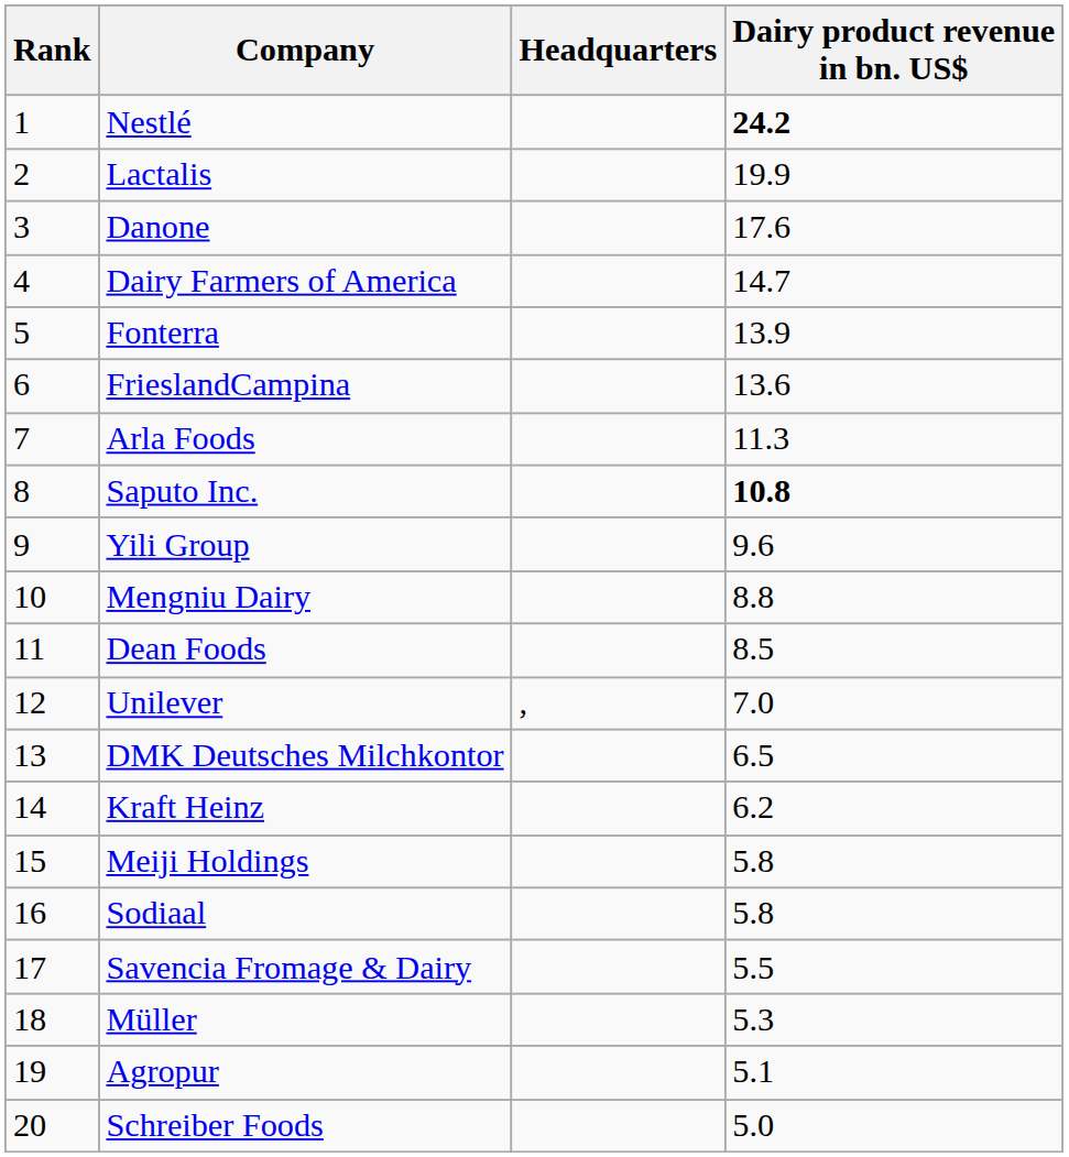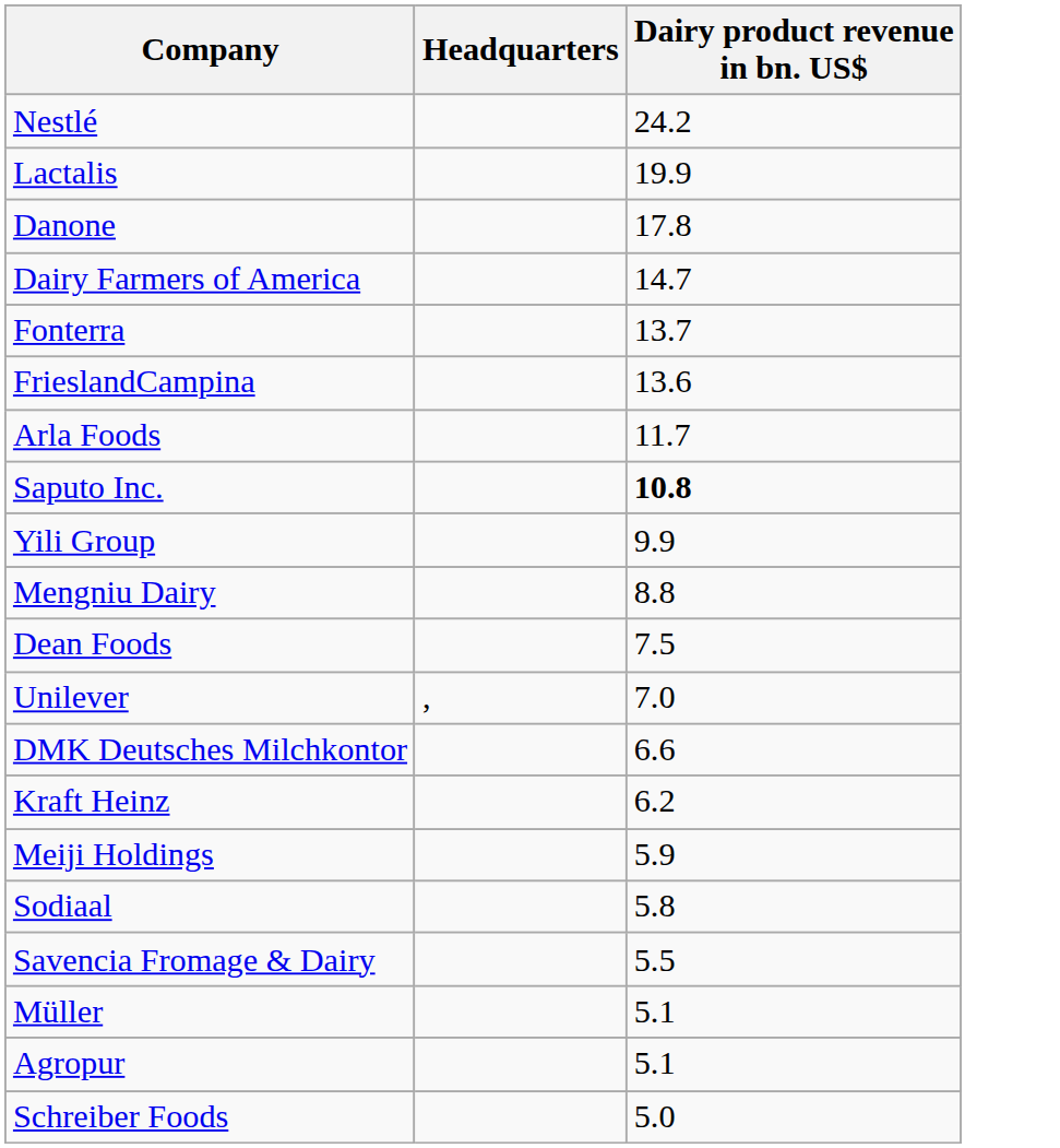- column: Rank | 1 | 2 | 3 | 4 | 5 | 6 | 7 | 8 | 9 | 10 | 11 | 12 | 13 | 14 | 15 | 16 | 17 | 18 | 19 | 20
Nestlé | Dairy product revenue in bn. US$: bold -> normal
Danone | Dairy product revenue in bn. US$: 17.6 -> 17.8
Fonterra | Dairy product revenue in bn. US$: 13.9 -> 13.7
Arla Foods | Dairy product revenue in bn. US$: 11.3 -> 11.7
Yili Group | Dairy product revenue in bn. US$: 9.6 -> 9.9
Dean Foods | Dairy product revenue in bn. US$: 8.5 -> 7.5
DMK Deutsches Milchkontor | Dairy product revenue in bn. US$: 6.5 -> 6.6
Meiji Holdings | Dairy product revenue in bn. US$: 5.8 -> 5.9
Müller | Dairy product revenue in bn. US$: 5.3 -> 5.1
